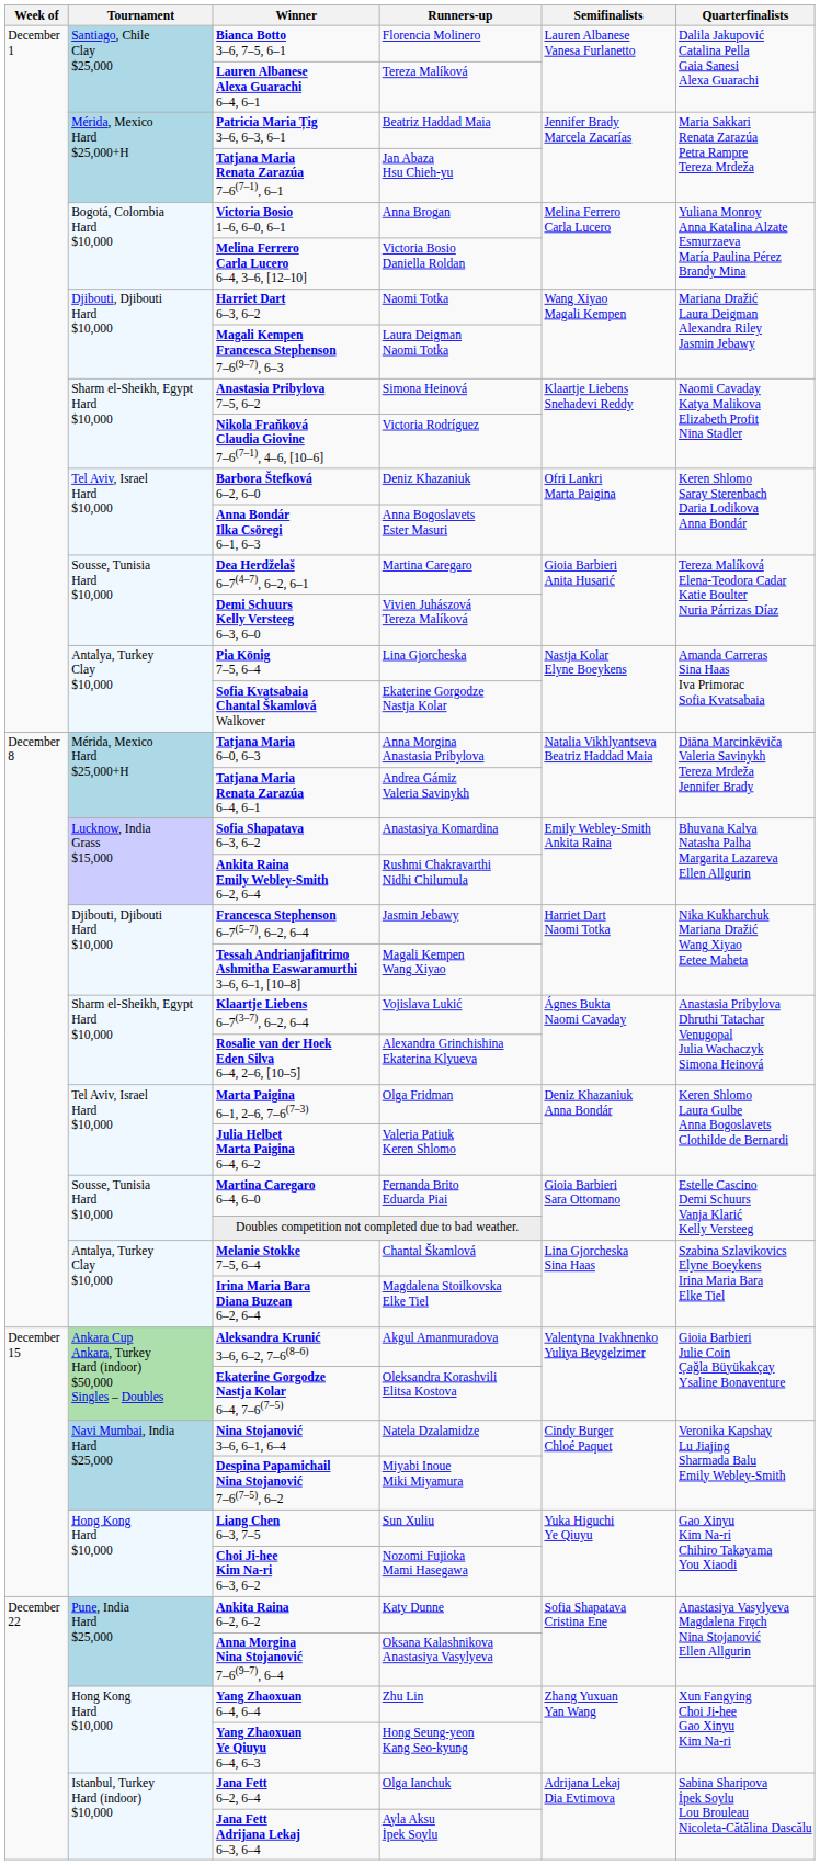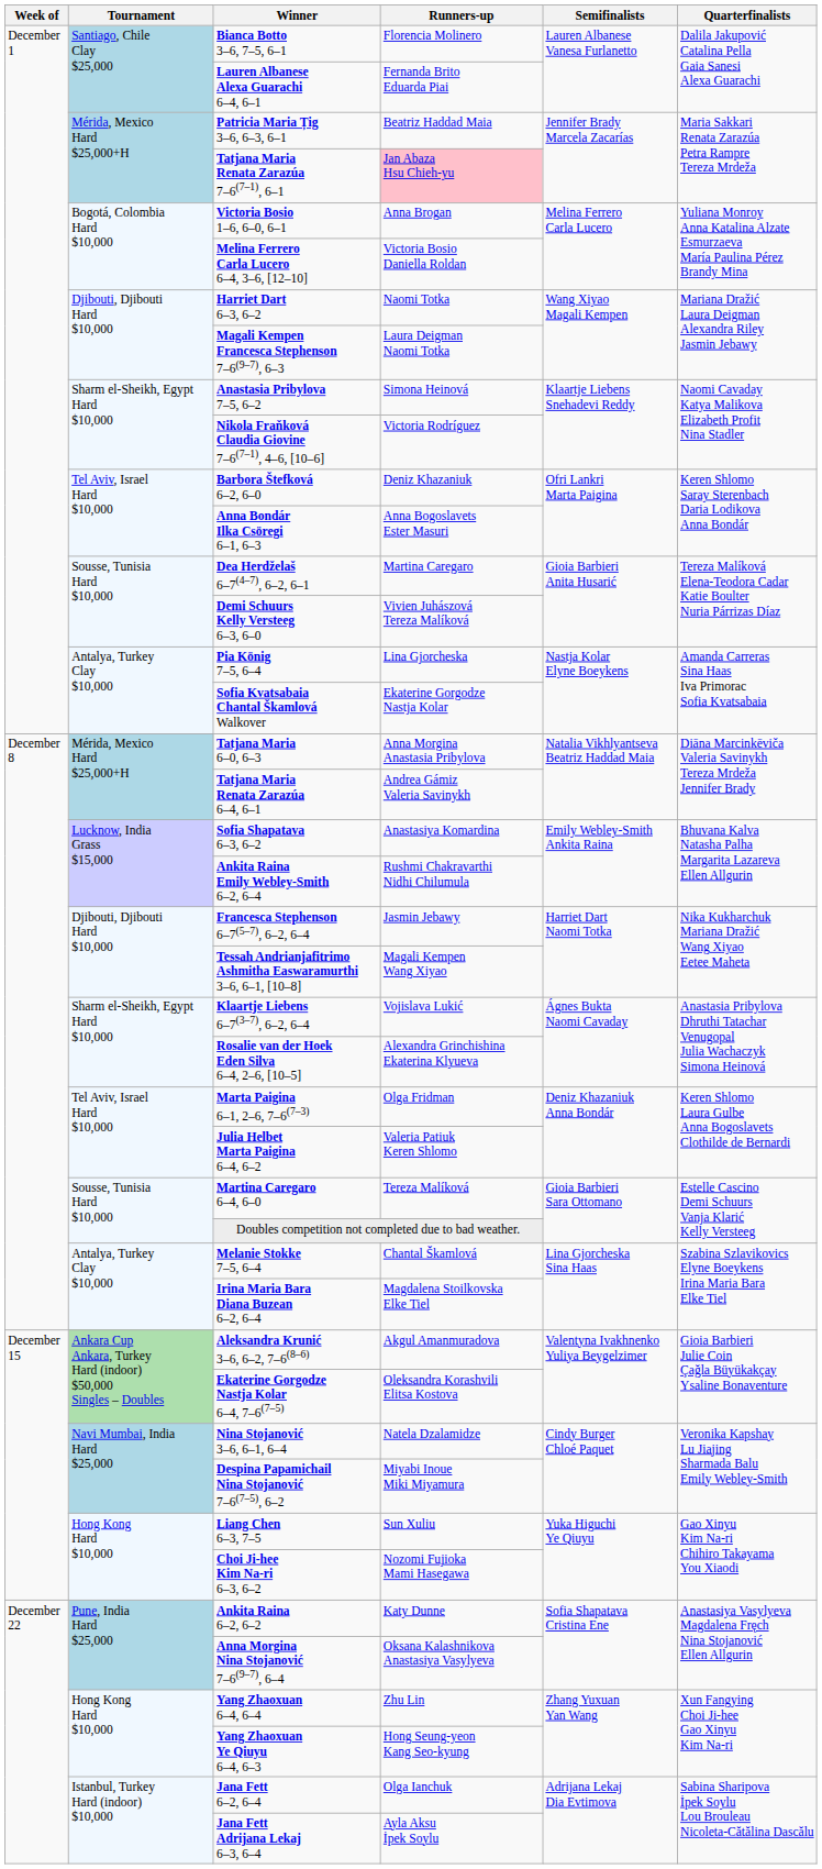Lauren Albanese Alexa Guarachi 6–4, 6–1 | Runners-up: Tereza Malíková -> Fernanda Brito Eduarda Piai
Tatjana Maria Renata Zarazúa 7–6(7–1), 6–1 | Runners-up: no background -> pink background
Martina Caregaro 6–4, 6–0 | Runners-up: Fernanda Brito Eduarda Piai -> Tereza Malíková
